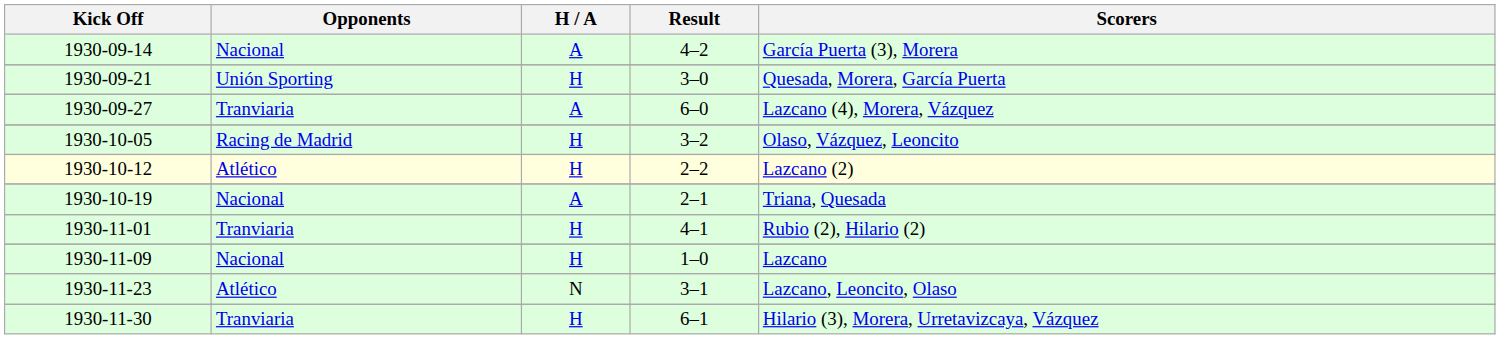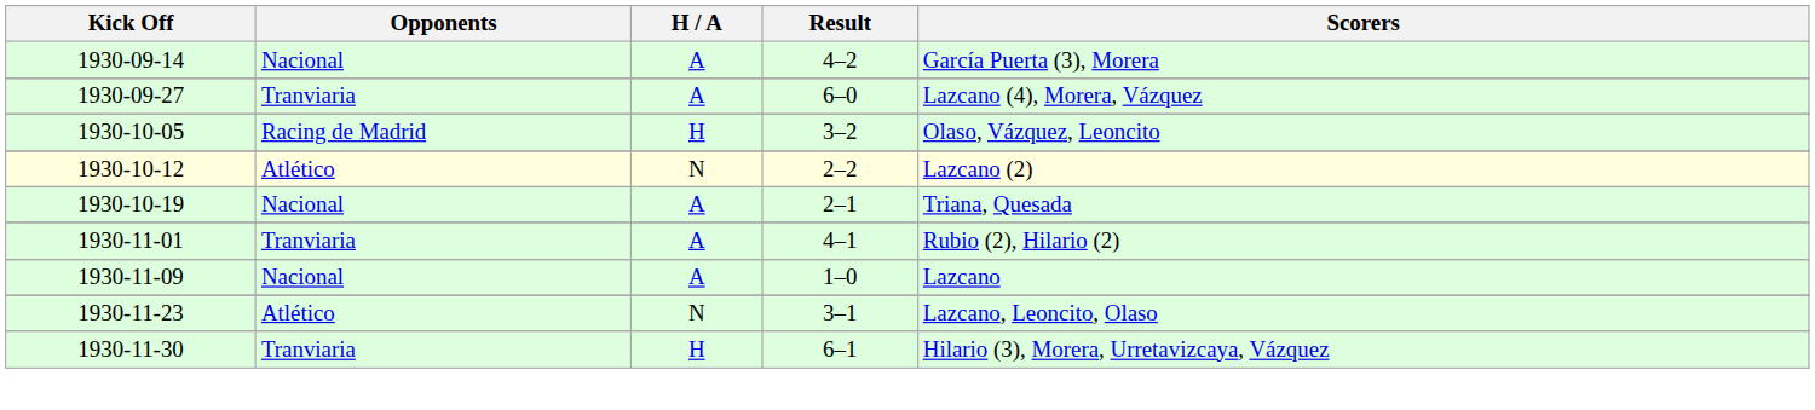- row: 1930-09-21 | Unión Sporting | H | 3–0 | Quesada, Morera, García Puerta
1930-10-12 | H / A: H -> N
1930-11-01 | H / A: H -> A
1930-11-09 | H / A: H -> A
